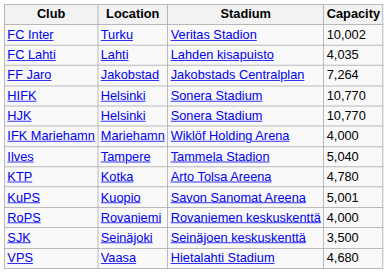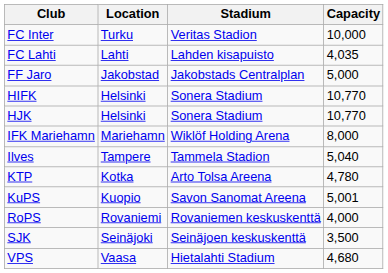FC Inter | Capacity: 10,002 -> 10,000
FF Jaro | Capacity: 7,264 -> 5,000
IFK Mariehamn | Capacity: 4,000 -> 8,000
